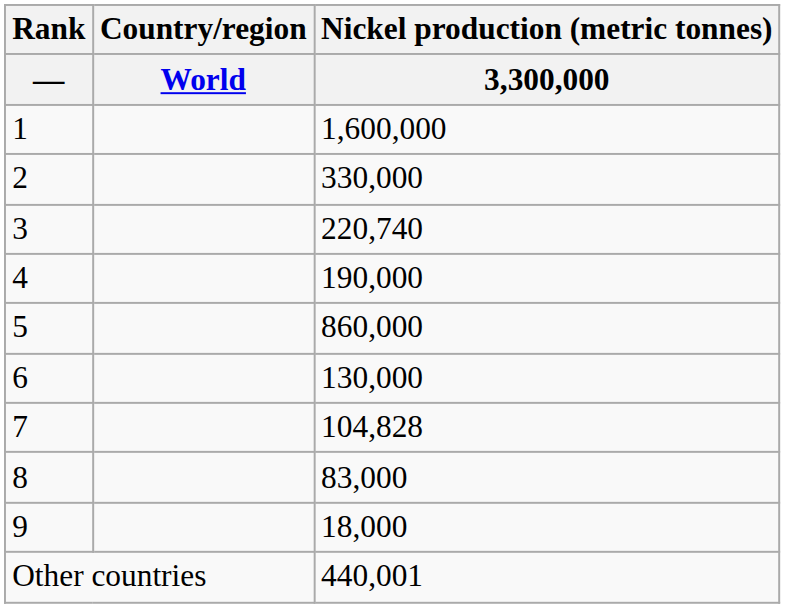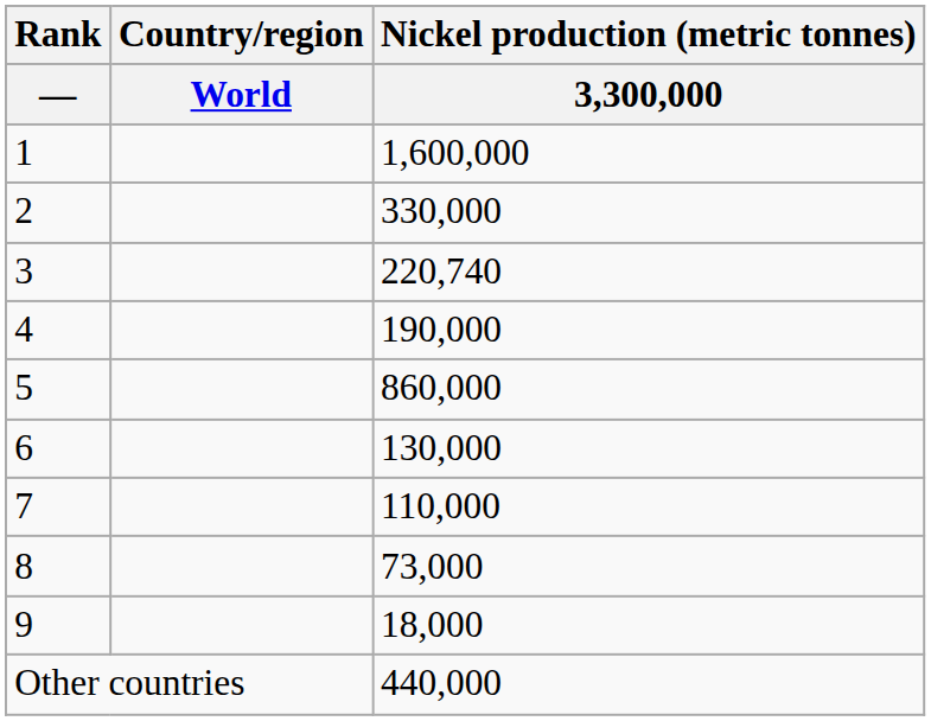7 | Nickel production (metric tonnes) / 3,300,000: 104,828 -> 110,000
8 | Nickel production (metric tonnes) / 3,300,000: 83,000 -> 73,000
Other countries | Nickel production (metric tonnes) / 3,300,000: 440,001 -> 440,000
